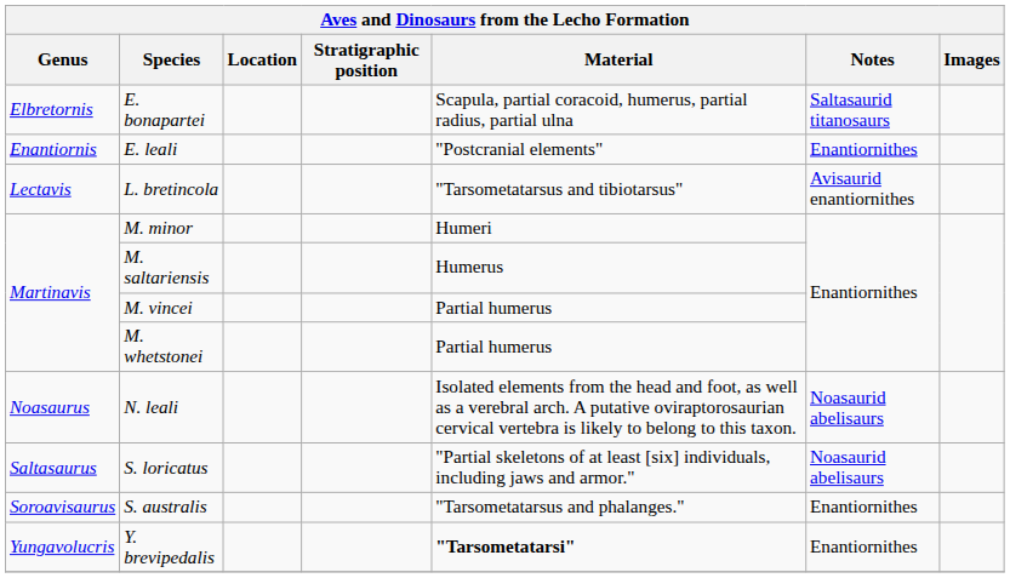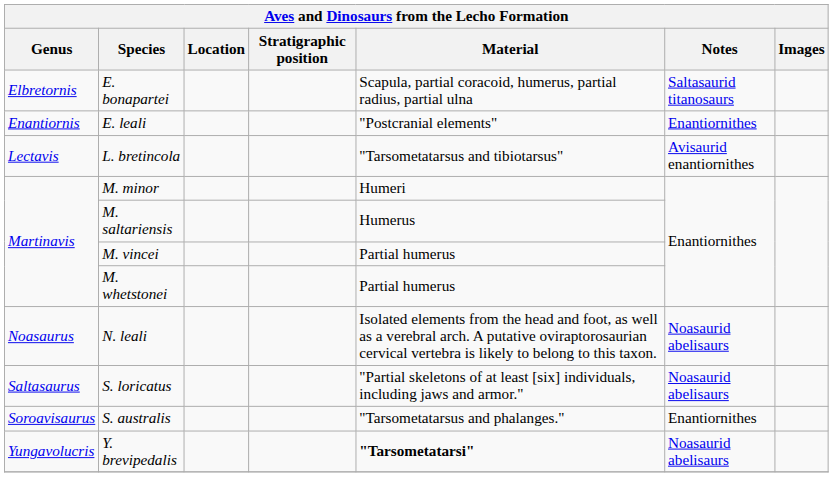Y. brevipedalis | Notes: Enantiornithes -> Noasaurid abelisaurs
